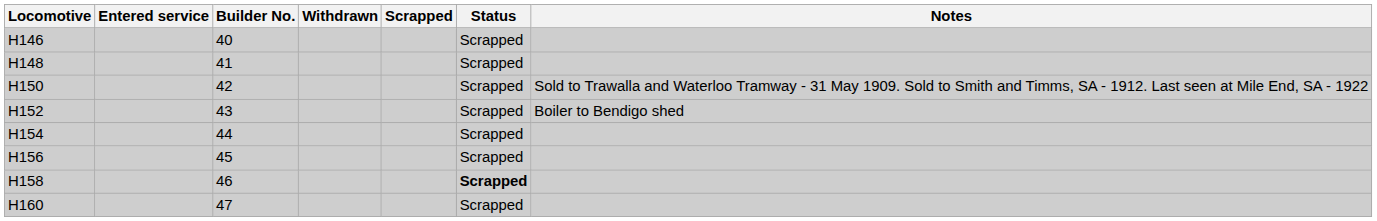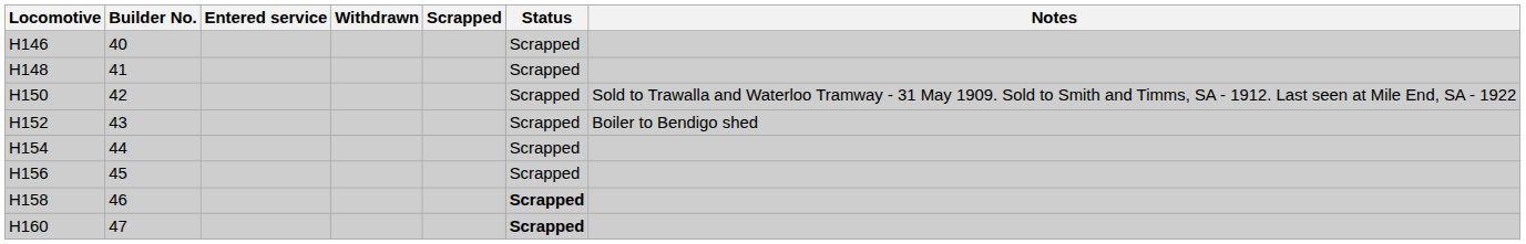columns swapped: Builder No. <-> Entered service
H160 | Status: normal -> bold
